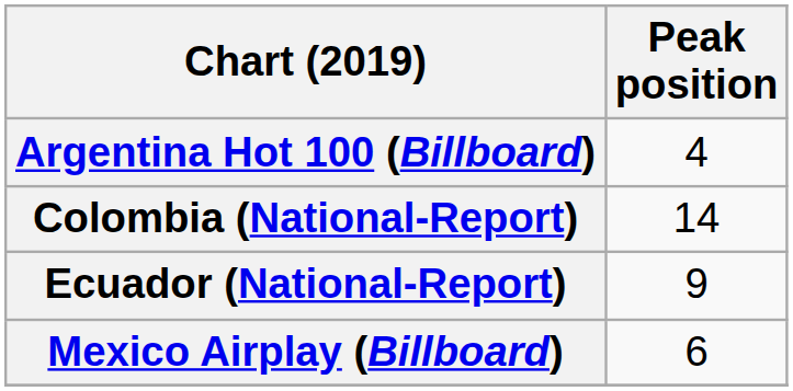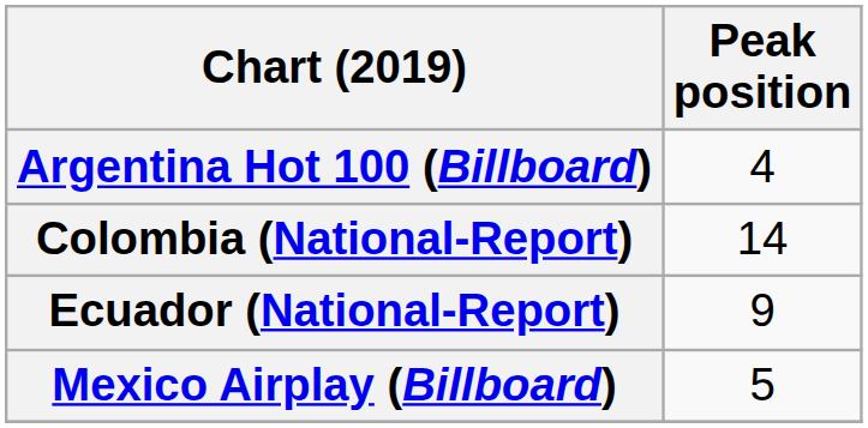Mexico Airplay (Billboard) | Peak position: 6 -> 5
